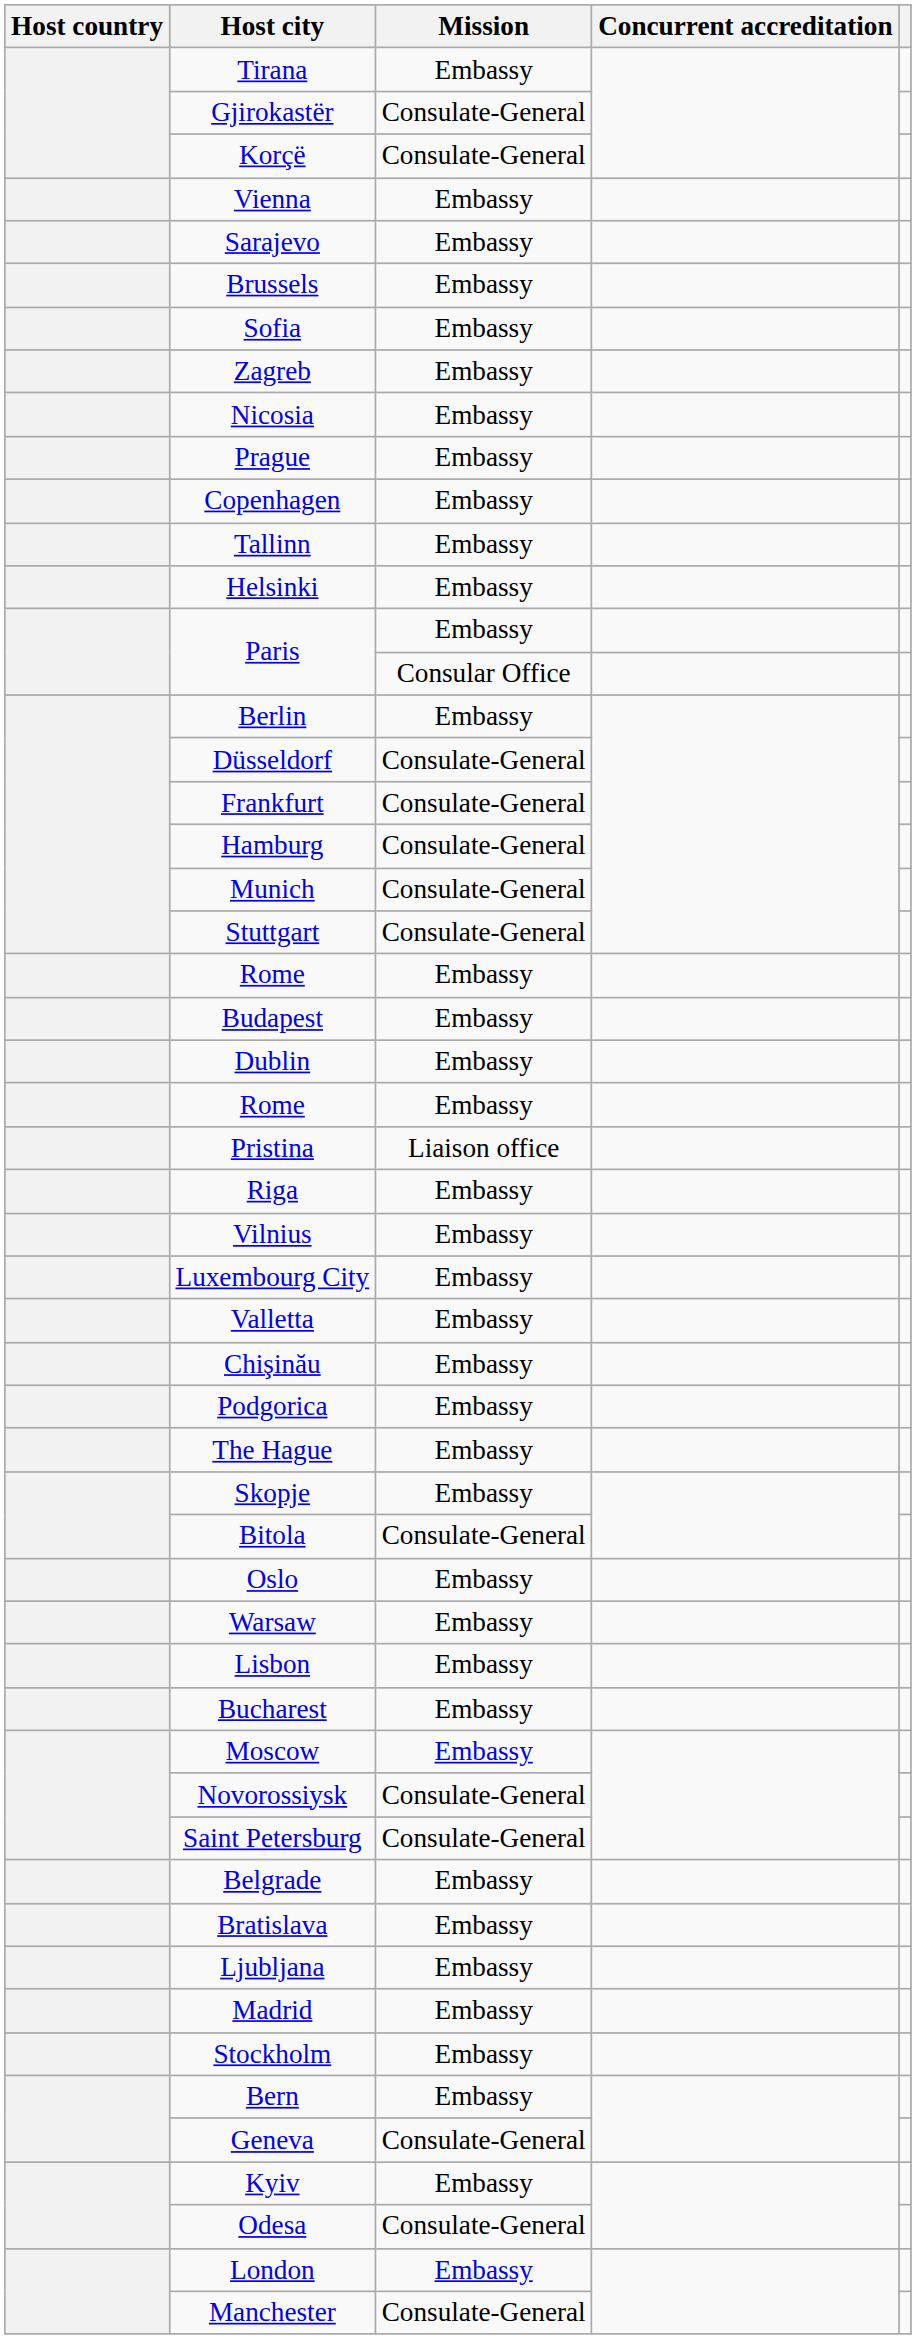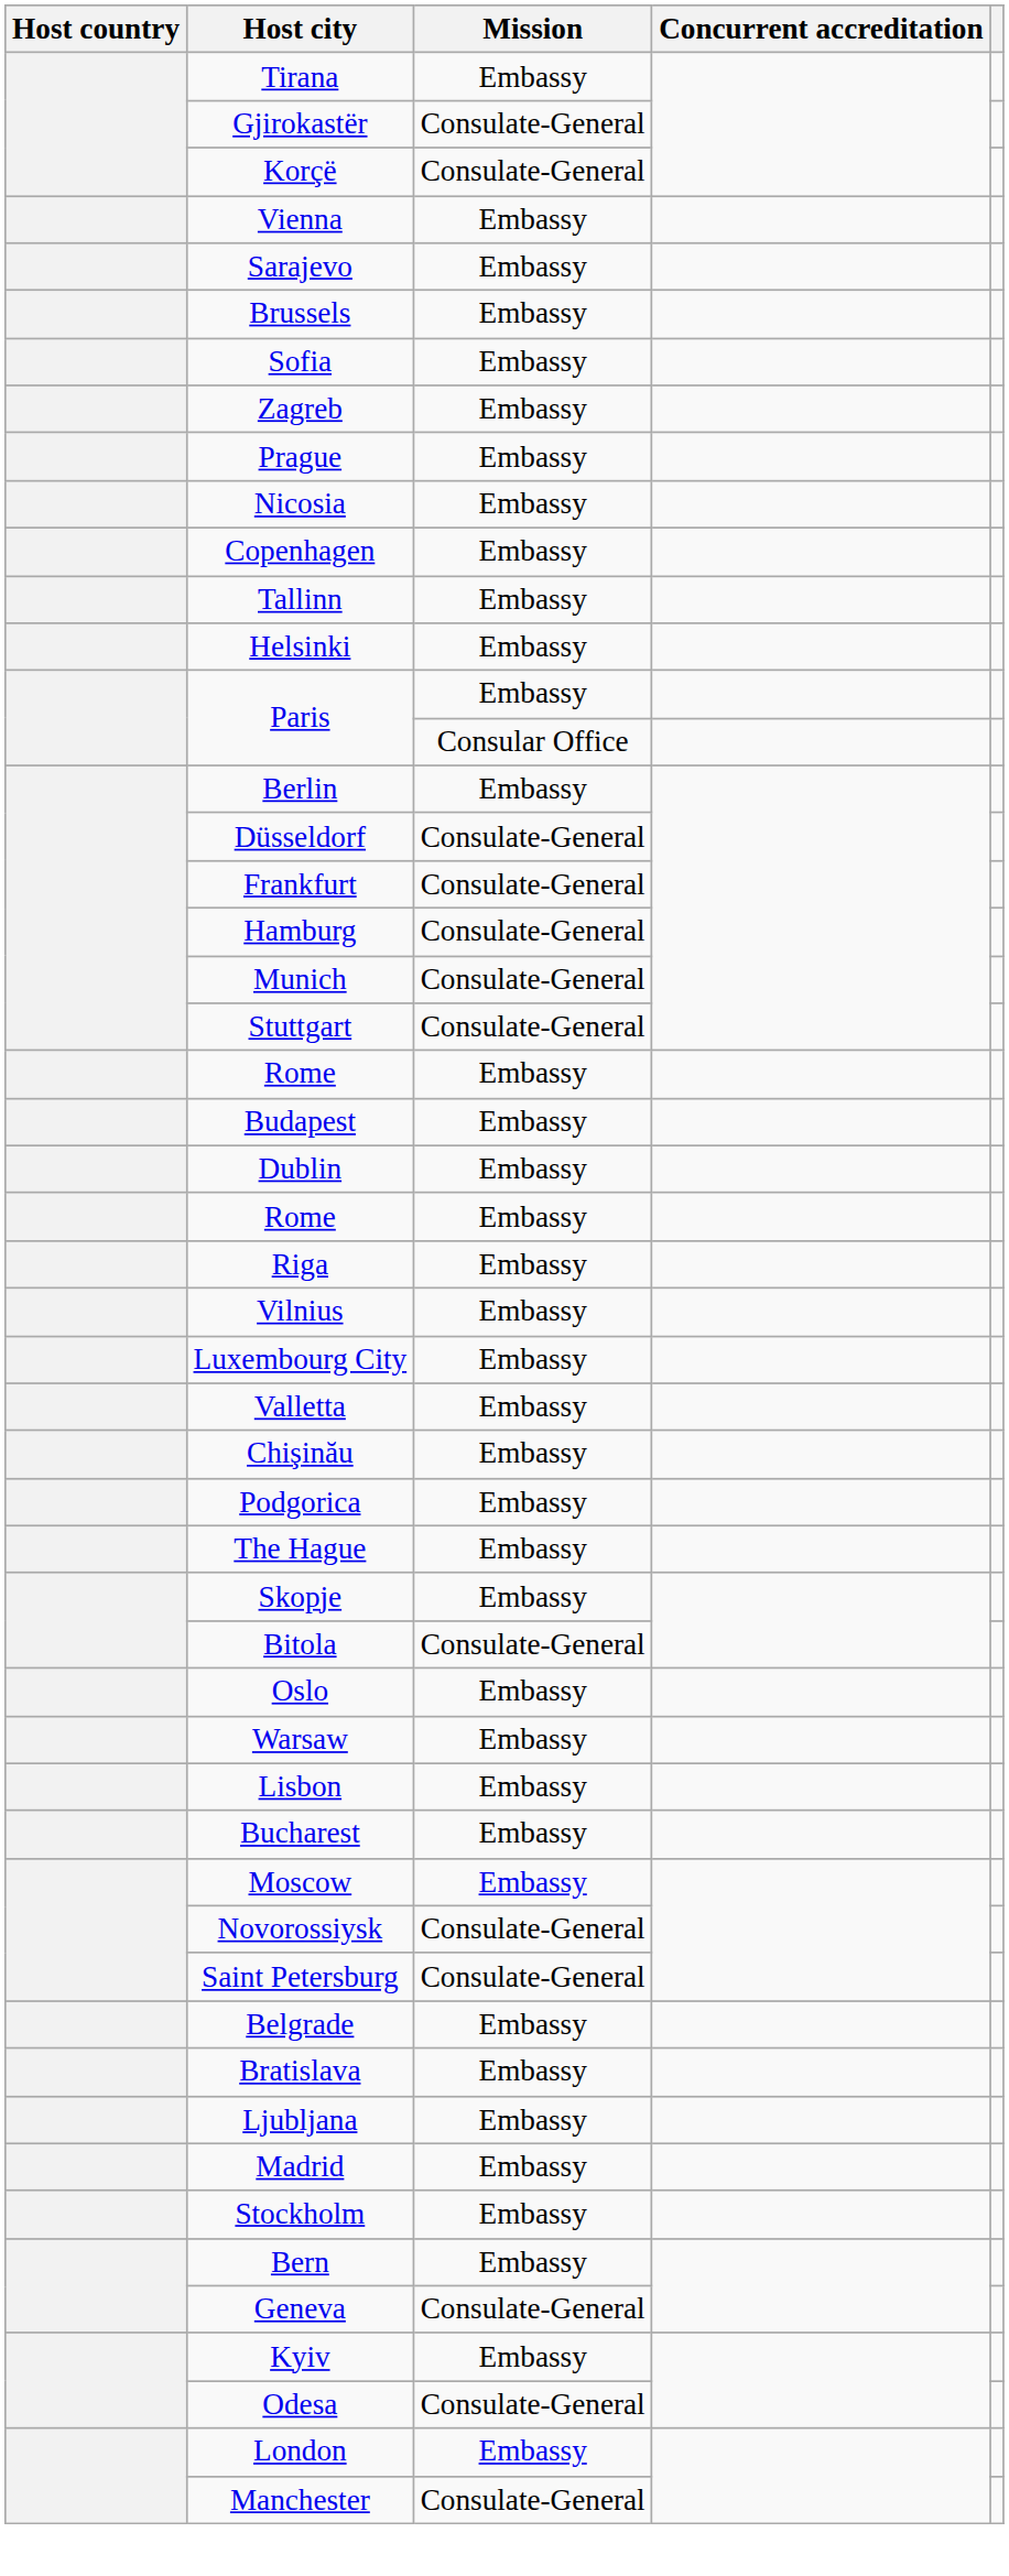rows swapped: Nicosia <-> Prague
- row: Pristina | Liaison office
